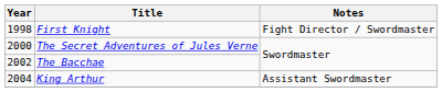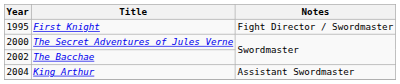First Knight | Year: 1998 -> 1995
